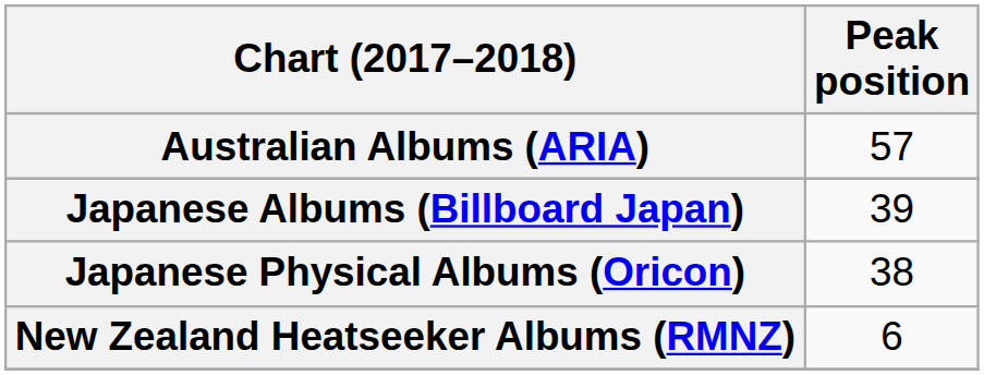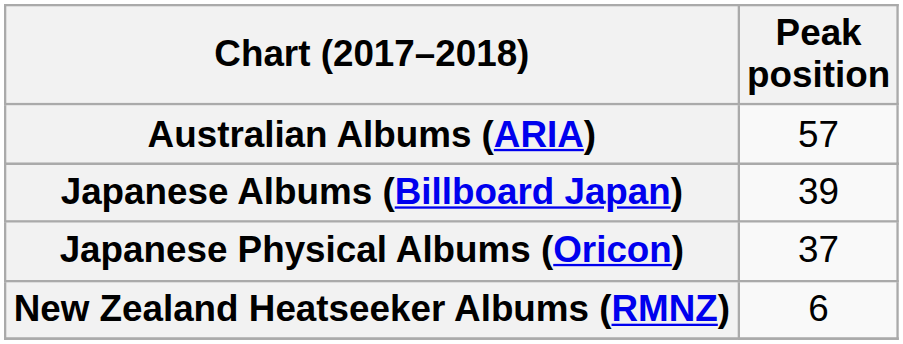Japanese Physical Albums (Oricon) | Peak position: 38 -> 37
